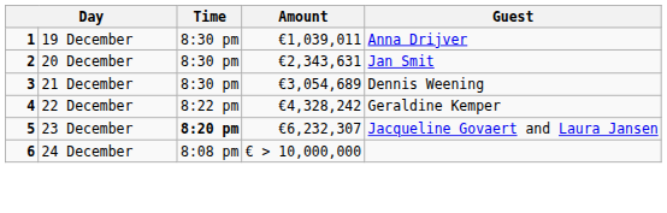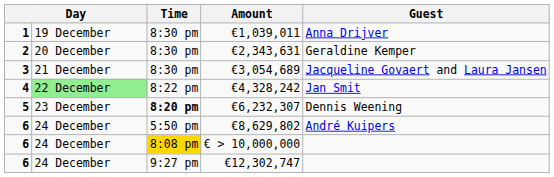€2,343,631 | Guest: Jan Smit -> Geraldine Kemper
€3,054,689 | Guest: Dennis Weening -> Jacqueline Govaert and Laura Jansen
€4,328,242 | column 2: no background -> lightgreen background
€4,328,242 | Guest: Geraldine Kemper -> Jan Smit
€6,232,307 | Guest: Jacqueline Govaert and Laura Jansen -> Dennis Weening
+ row: 6 | 24 December | 5:50 pm | €8,629,802 | André Kuipers
€ > 10,000,000 | Time: no background -> gold background
+ row: 6 | 24 December | 9:27 pm | €12,302,747
